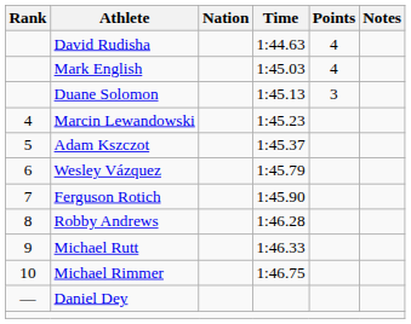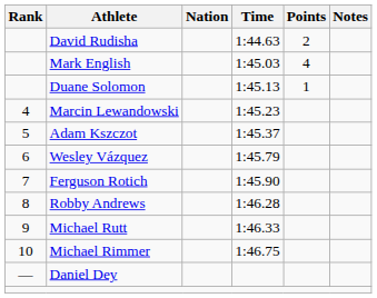David Rudisha | Points: 4 -> 2
Duane Solomon | Points: 3 -> 1
